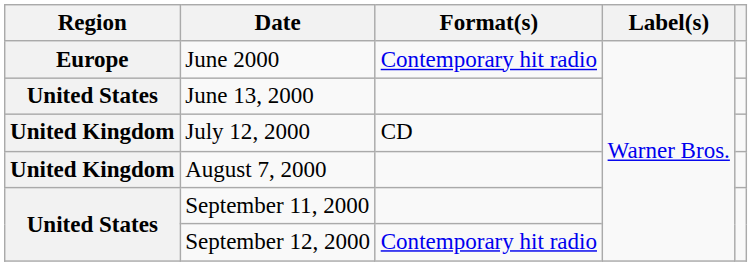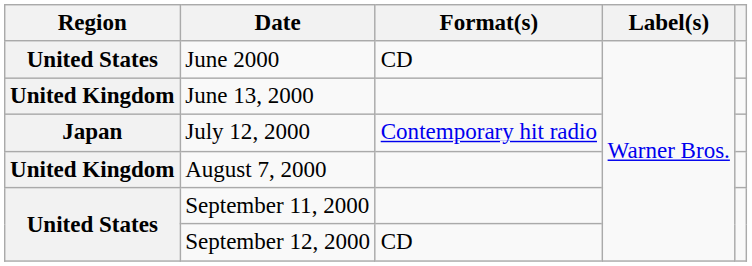June 2000 | Region: Europe -> United States
June 2000 | Format(s): Contemporary hit radio -> CD
June 13, 2000 | Region: United States -> United Kingdom
July 12, 2000 | Region: United Kingdom -> Japan
July 12, 2000 | Format(s): CD -> Contemporary hit radio
September 12, 2000 | Format(s): Contemporary hit radio -> CD
